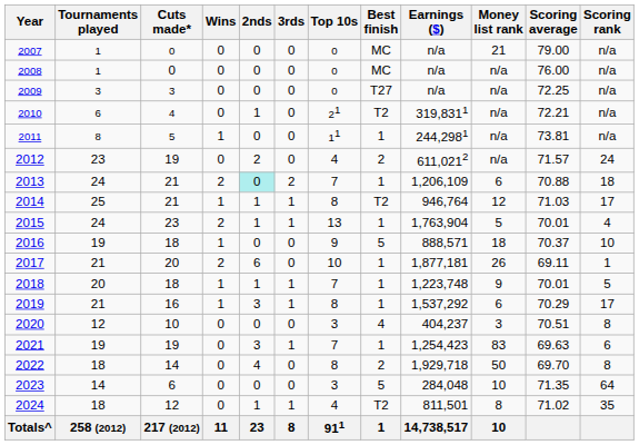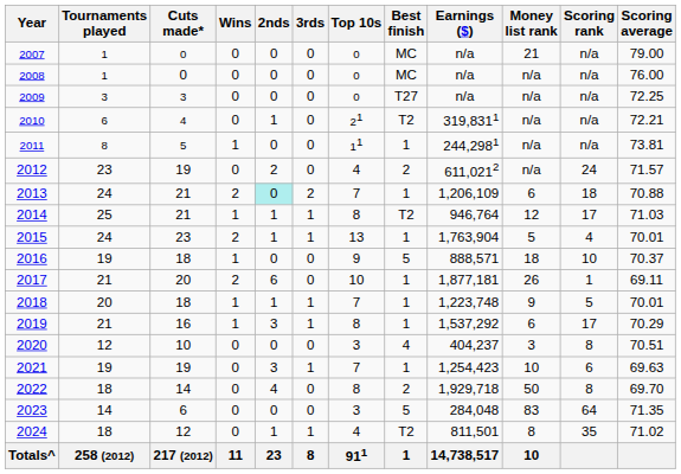columns swapped: Scoring average <-> Scoring rank
2021 | Money list rank: 83 -> 10
2023 | Money list rank: 10 -> 83
